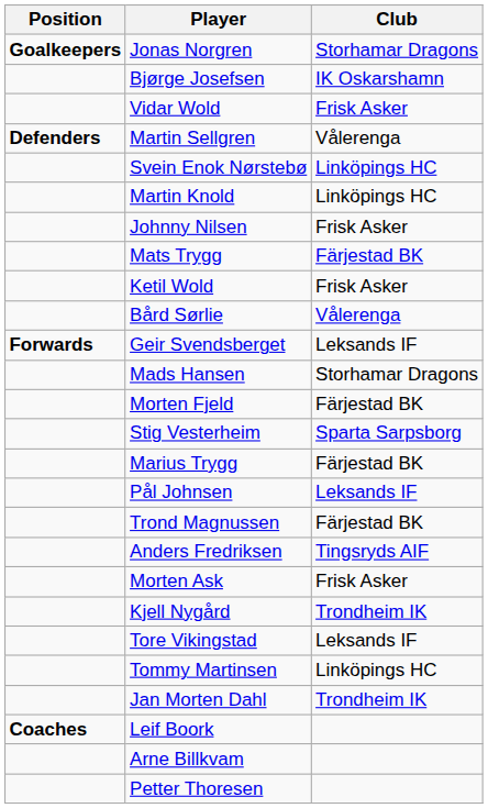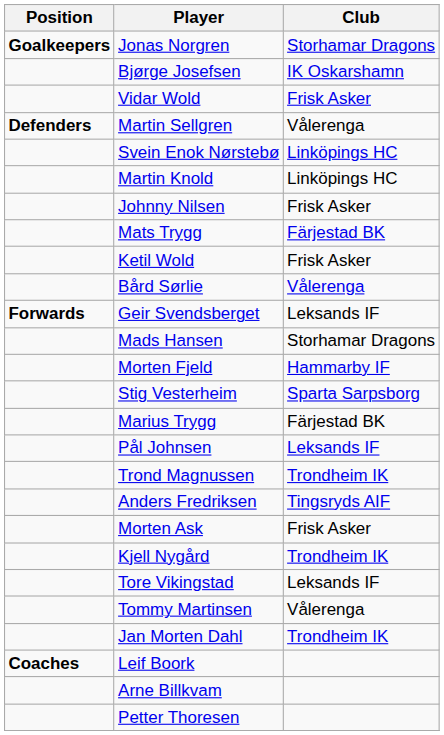Morten Fjeld | Club: Färjestad BK -> Hammarby IF
Trond Magnussen | Club: Färjestad BK -> Trondheim IK
Tommy Martinsen | Club: Linköpings HC -> Vålerenga
